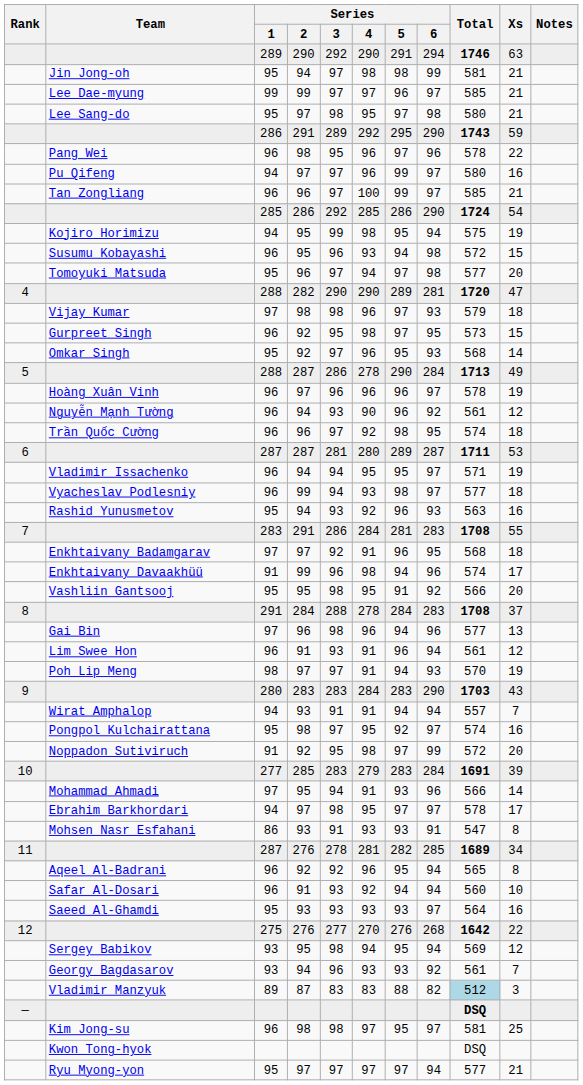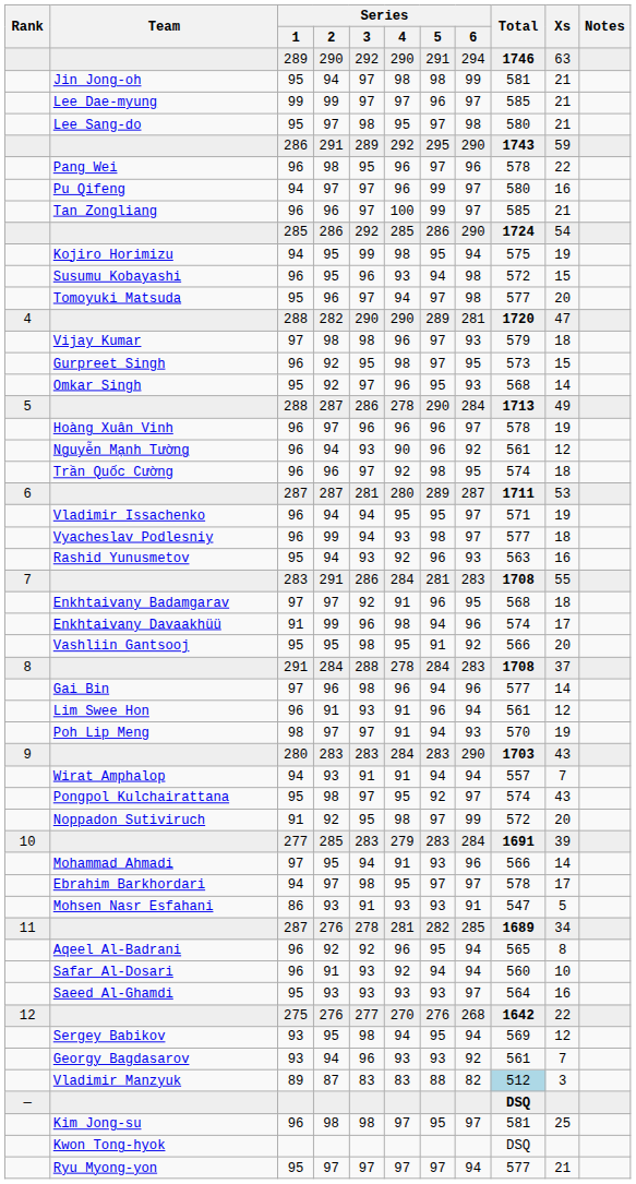Gai Bin | Xs: 13 -> 14
Pongpol Kulchairattana | Xs: 16 -> 43
Mohsen Nasr Esfahani | Xs: 8 -> 5
